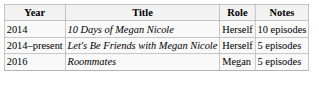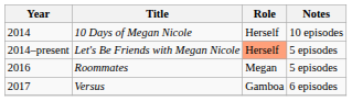Let's Be Friends with Megan Nicole | Role: no background -> lightsalmon background
+ row: 2017 | Versus | Gamboa | 6 episodes
